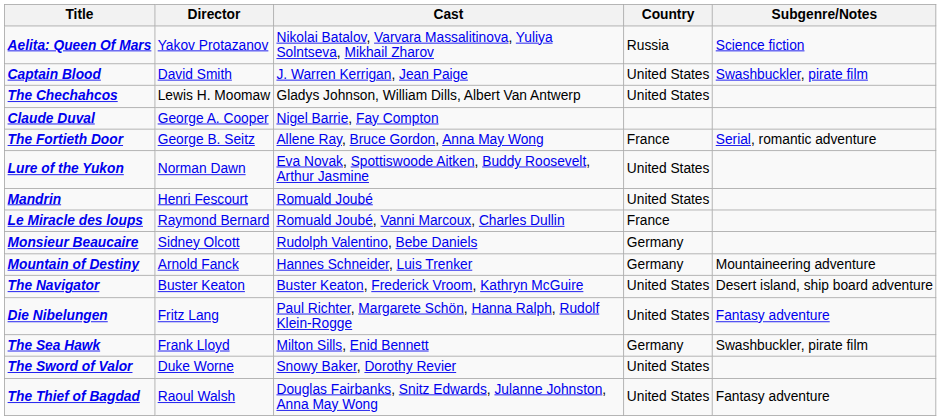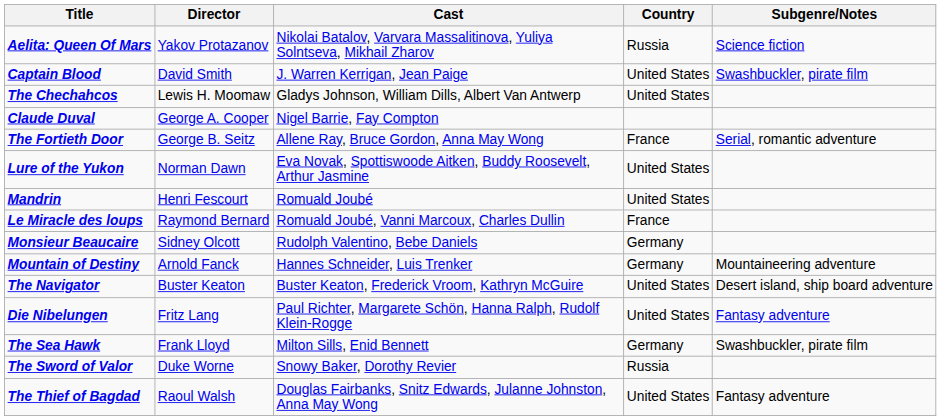The Sword of Valor | Country: United States -> Russia
